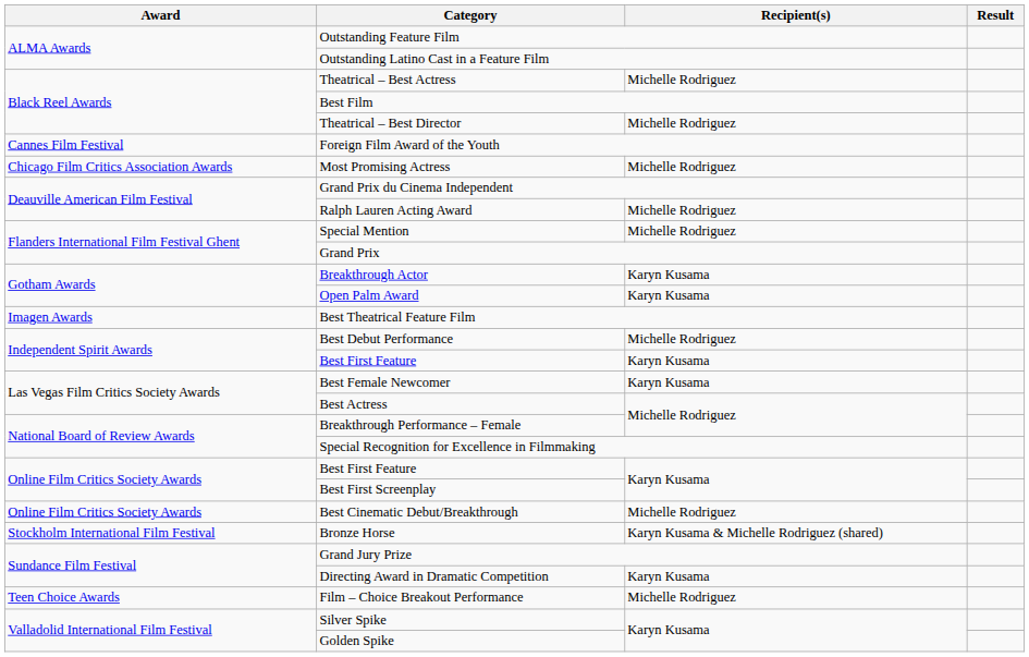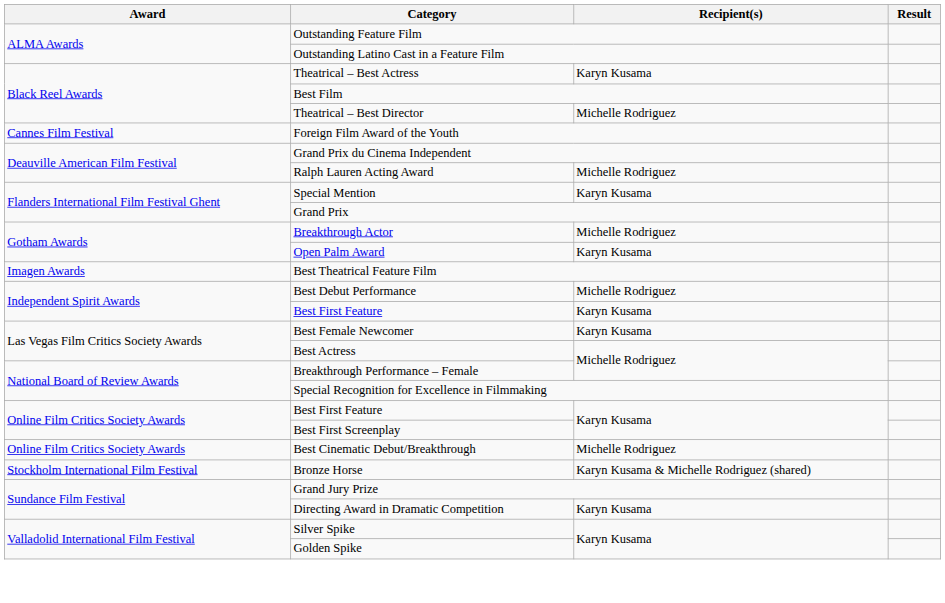Theatrical – Best Actress | Recipient(s): Michelle Rodriguez -> Karyn Kusama
- row: Chicago Film Critics Association Awards | Most Promising Actress | Michelle Rodriguez
Special Mention | Recipient(s): Michelle Rodriguez -> Karyn Kusama
Breakthrough Actor | Recipient(s): Karyn Kusama -> Michelle Rodriguez
- row: Teen Choice Awards | Film – Choice Breakout Performance | Michelle Rodriguez
